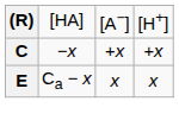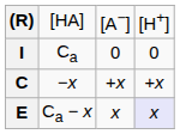+ row: I | Ca | 0 | 0
E | column 4: no background -> lavender background
